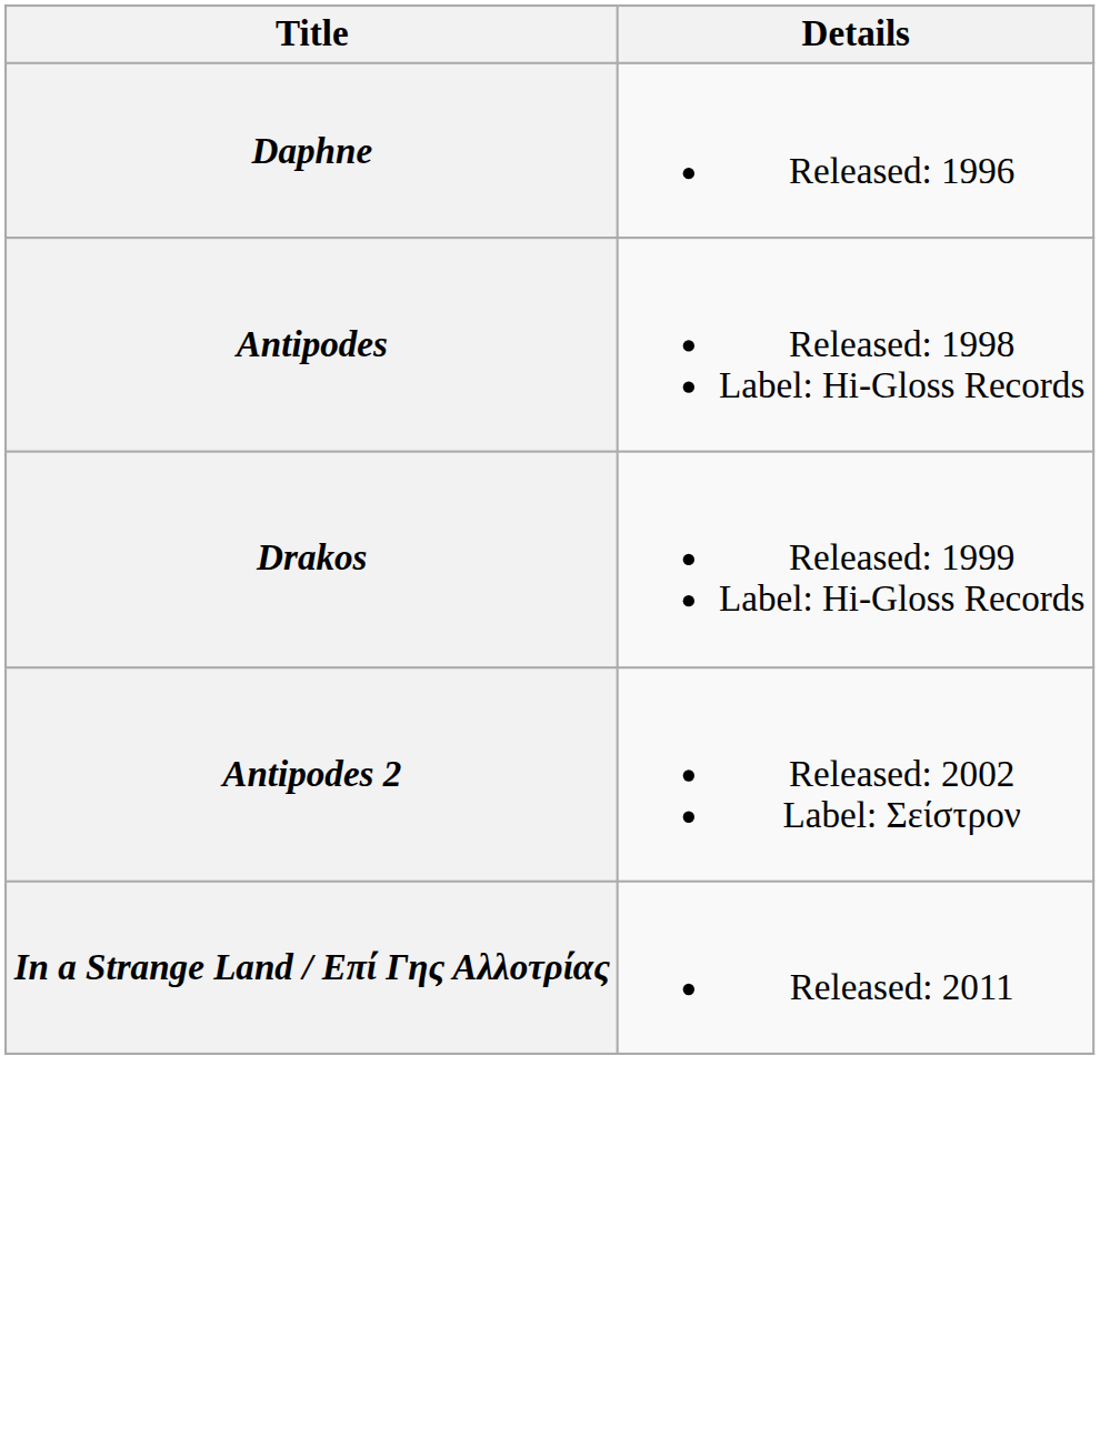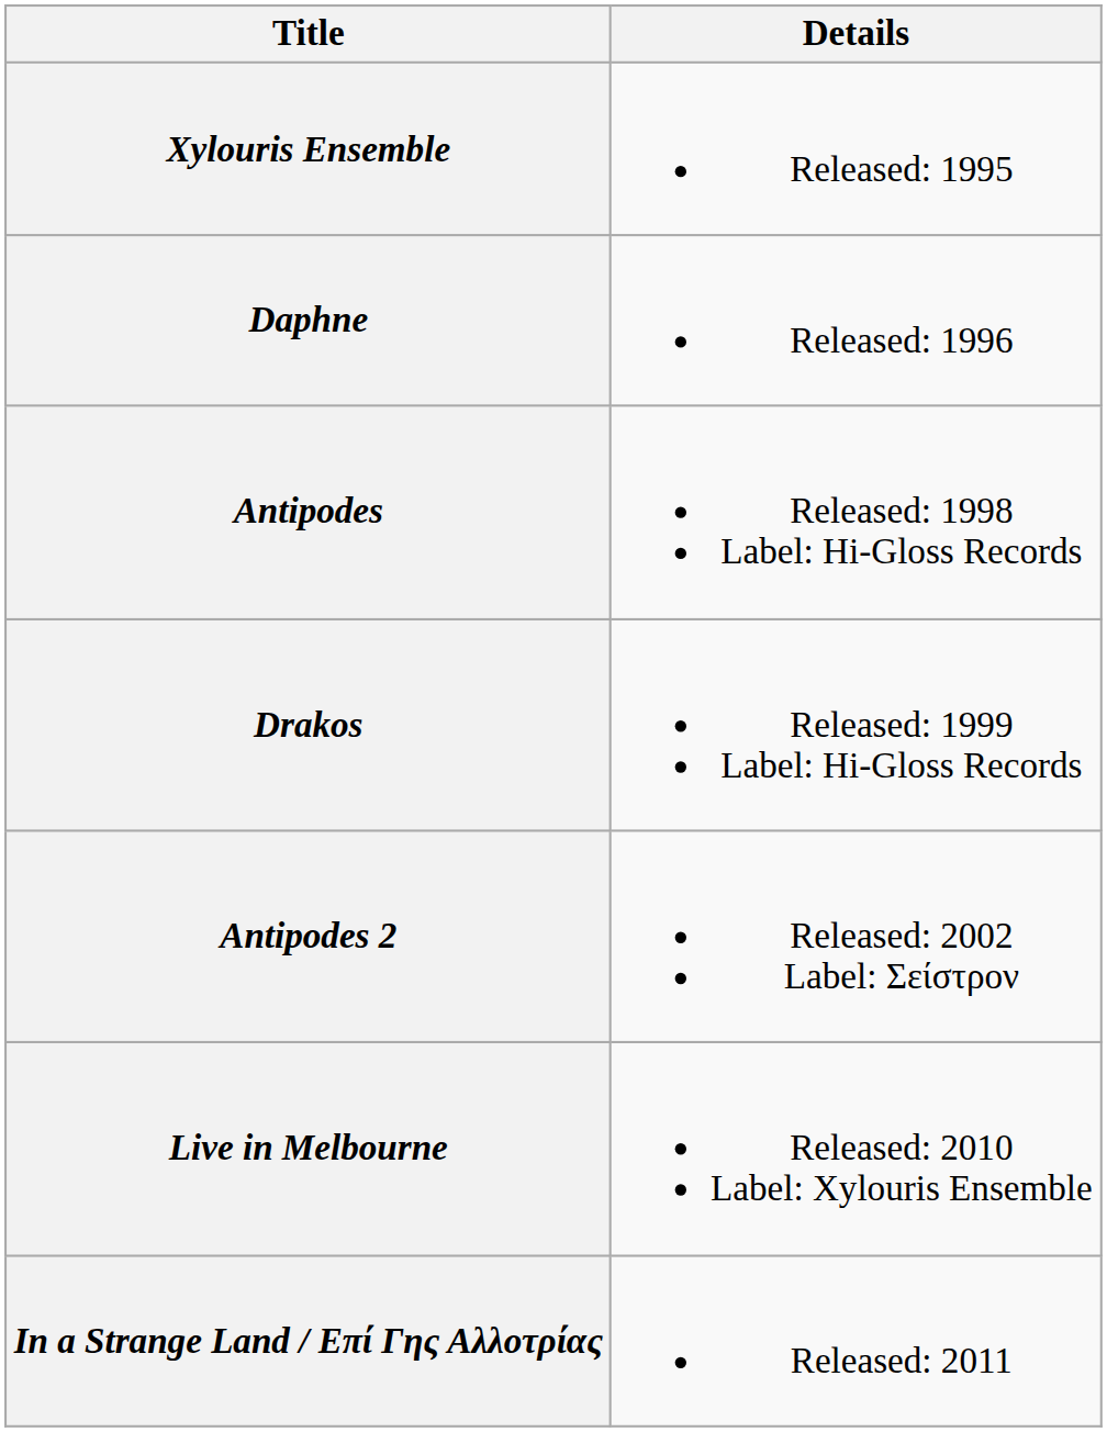+ row: Xylouris Ensemble | Released: 1995
+ row: Live in Melbourne | Released: 2010 Label: Xylouris Ensemble
